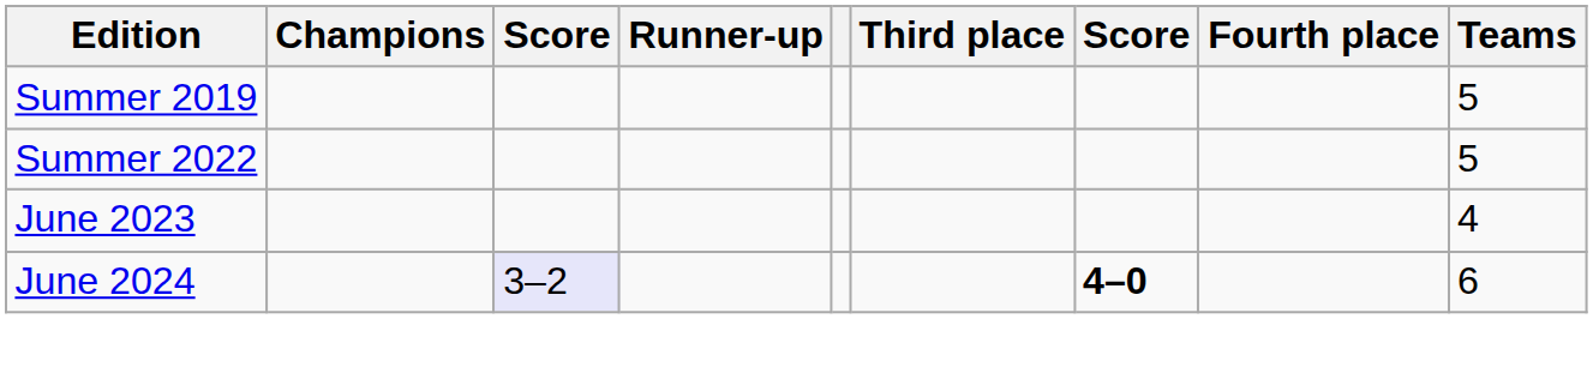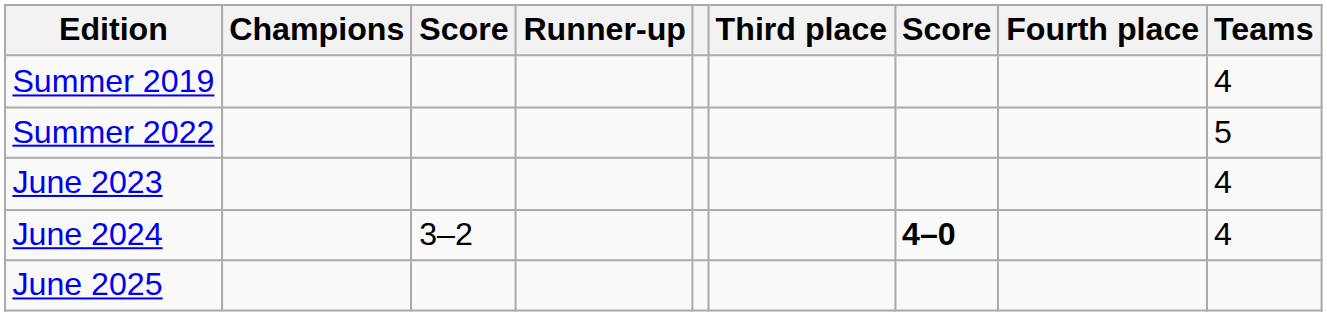Summer 2019 | Teams: 5 -> 4
June 2024 | column 3: lavender background -> no background
June 2024 | Teams: 6 -> 4
+ row: June 2025
